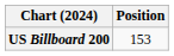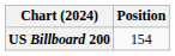US Billboard 200 | Position: 153 -> 154
